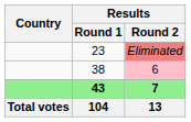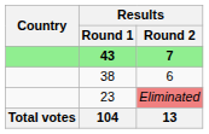rows swapped: 43 <-> 23
38 | Results / Round 2: pink background -> no background
